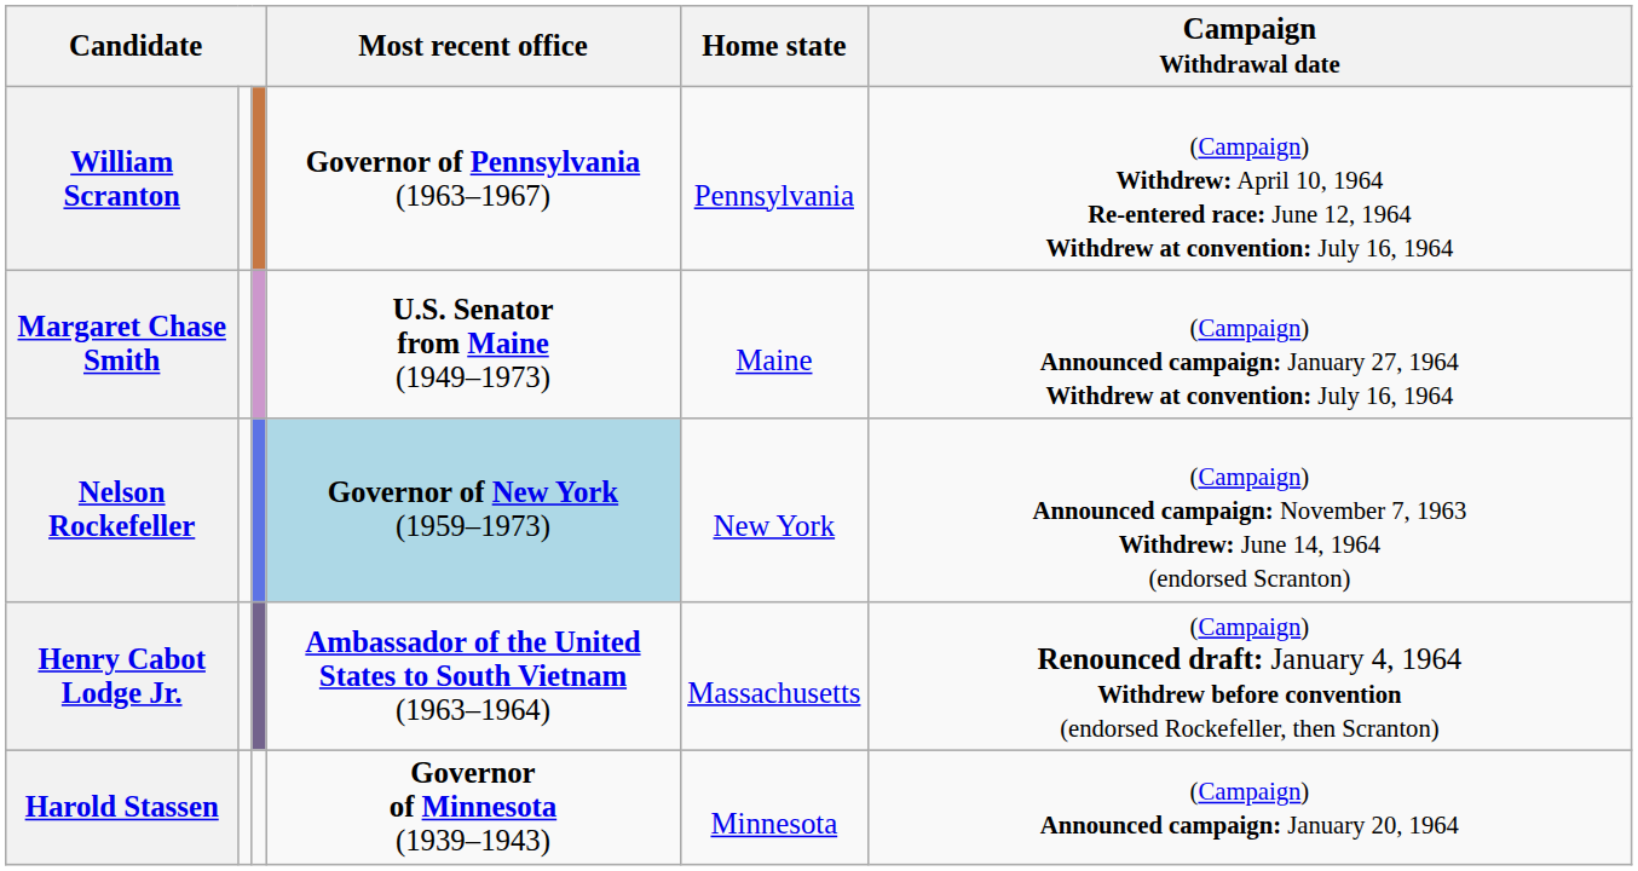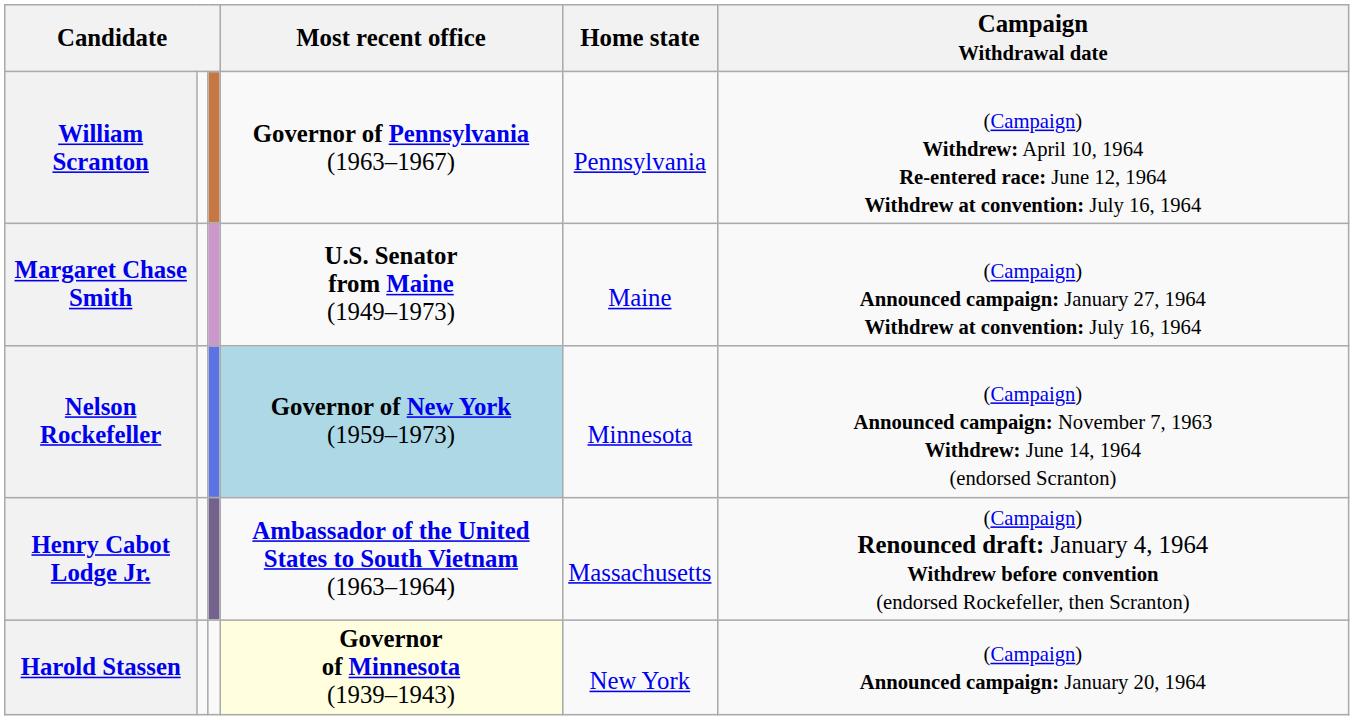Nelson Rockefeller | Home state: New York -> Minnesota
Harold Stassen | Most recent office: no background -> lightyellow background
Harold Stassen | Home state: Minnesota -> New York
